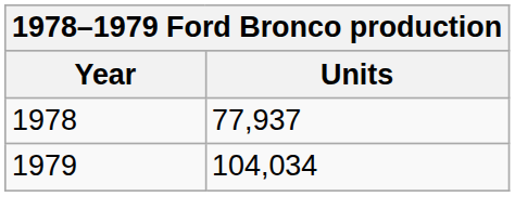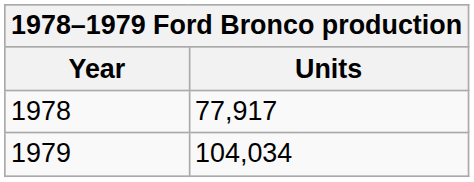1978 | Units: 77,937 -> 77,917
